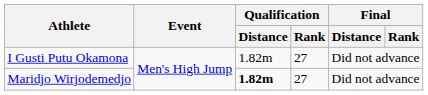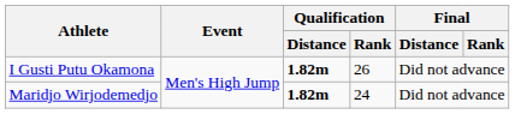I Gusti Putu Okamona | Qualification / Distance: normal -> bold
I Gusti Putu Okamona | Qualification / Rank: 27 -> 26
Maridjo Wirjodemedjo | Qualification / Rank: 27 -> 24
